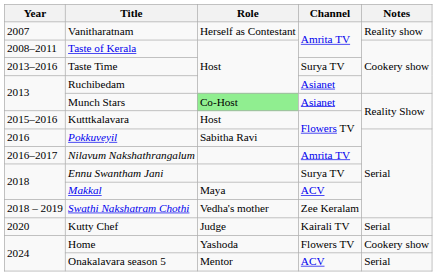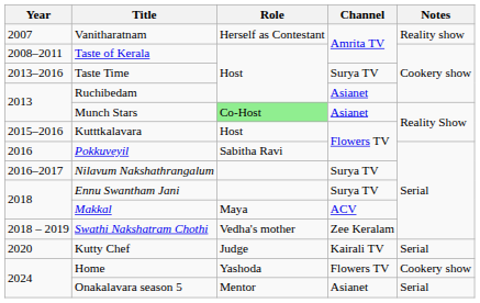Nilavum Nakshathrangalum | Channel: Amrita TV -> Surya TV
Onakalavara season 5 | Channel: ACV -> Asianet
